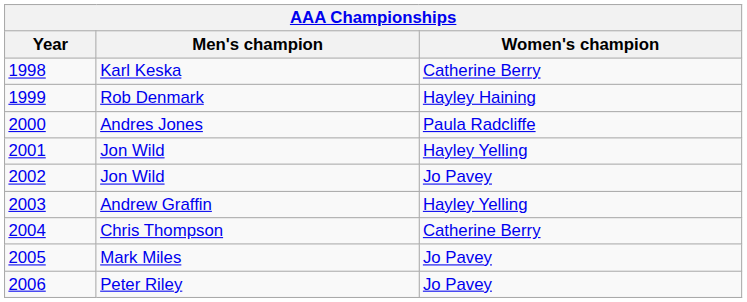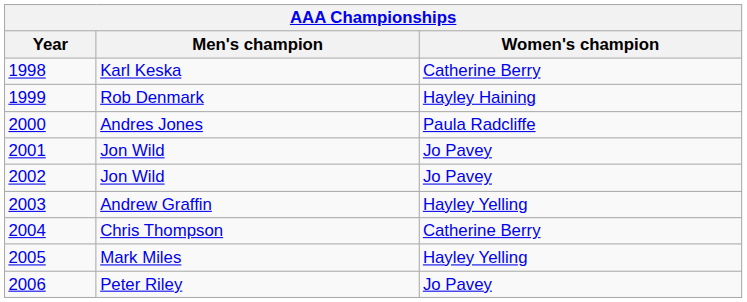2001 | Women's champion: Hayley Yelling -> Jo Pavey
2005 | Women's champion: Jo Pavey -> Hayley Yelling
